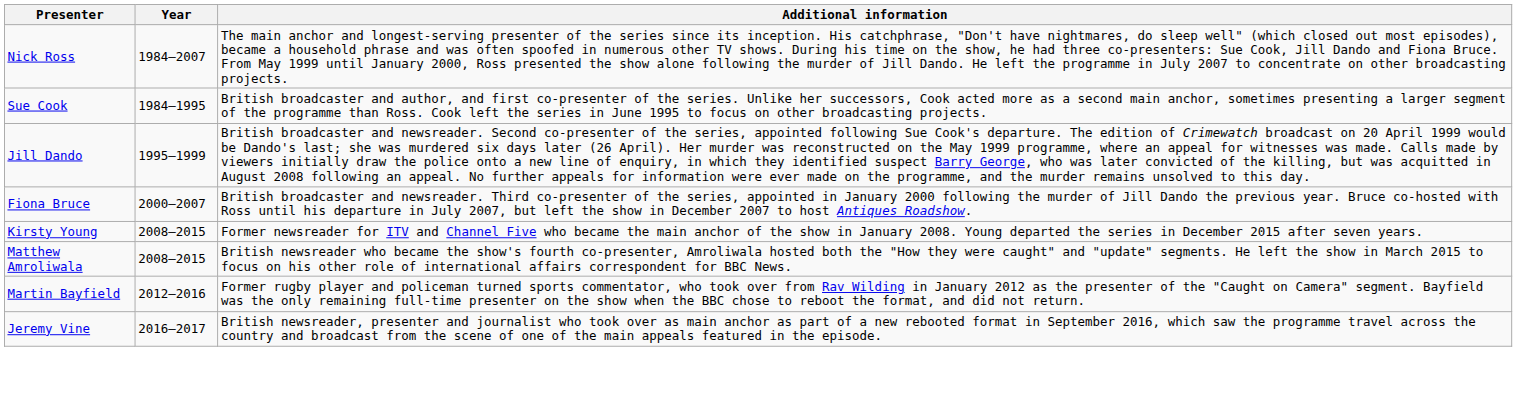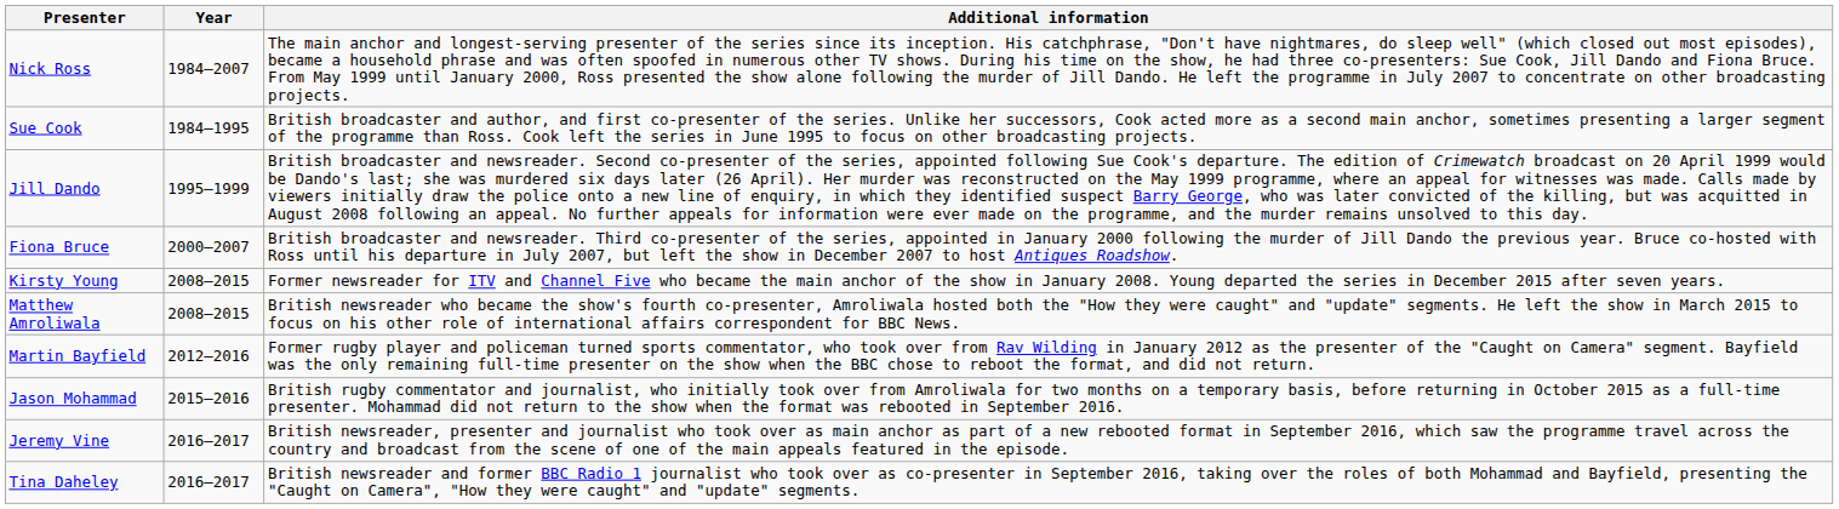+ row: Jason Mohammad | 2015–2016 | British rugby commentator and journalist, who initially took over from Amroliwala for two months on a temporary basis, before returning in October 2015 as a full-time presenter. Mohammad did not return to the show when the format was rebooted in September 2016.
+ row: Tina Daheley | 2016–2017 | British newsreader and former BBC Radio 1 journalist who took over as co-presenter in September 2016, taking over the roles of both Mohammad and Bayfield, presenting the "Caught on Camera", "How they were caught" and "update" segments.
